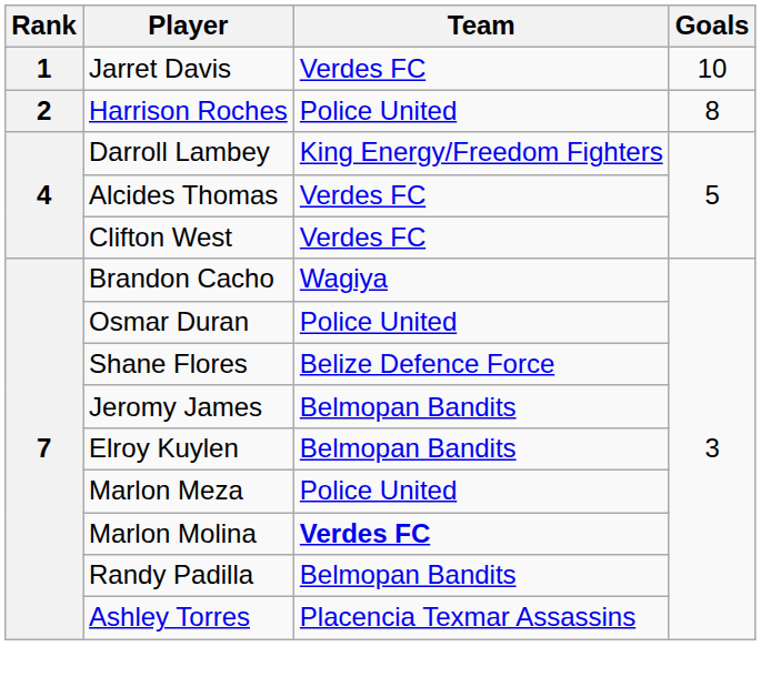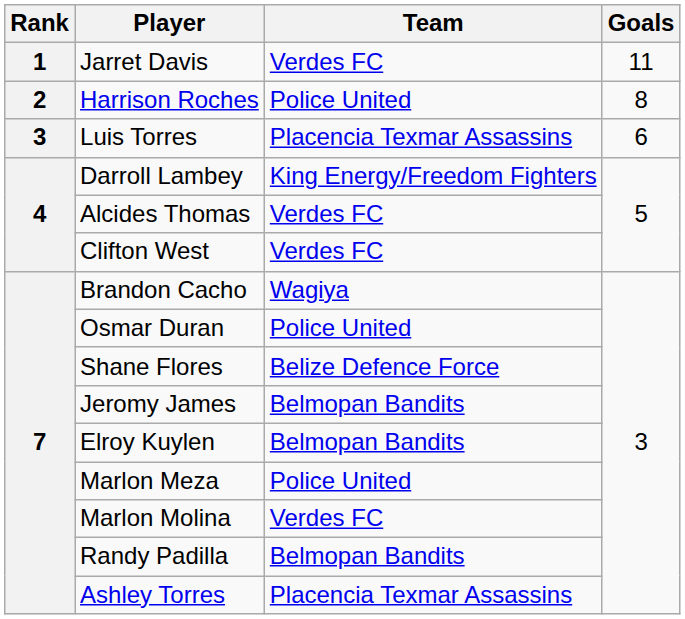Jarret Davis | Goals: 10 -> 11
+ row: 3 | Luis Torres | Placencia Texmar Assassins | 6
Marlon Molina | Team: bold -> normal
